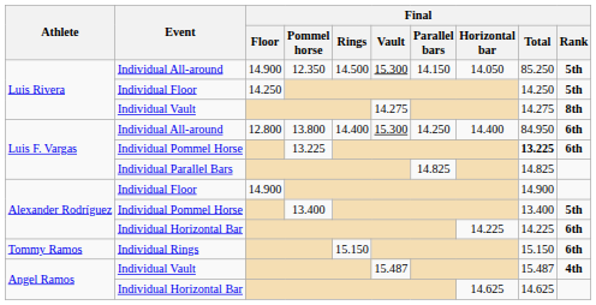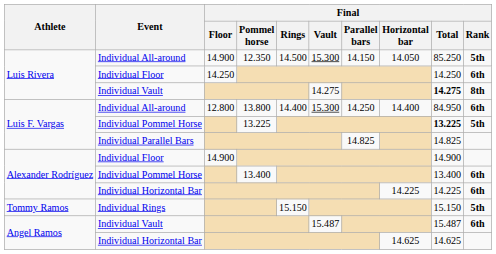Luis Rivera / Individual Floor | Final / Rank: 5th -> 6th
Luis Rivera / Individual Vault | Final / Total: normal -> bold
Luis F. Vargas / Individual Pommel Horse | Final / Rank: 6th -> 5th
Alexander Rodríguez / Individual Pommel Horse | Final / Rank: 5th -> 6th
Individual Rings | Final / Rank: 6th -> 5th
Angel Ramos / Individual Vault | Final / Rank: 4th -> 6th
